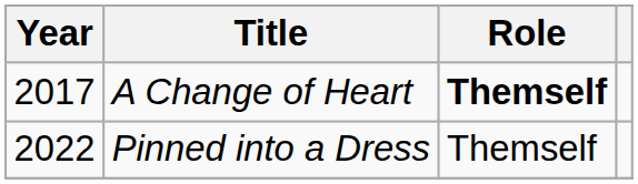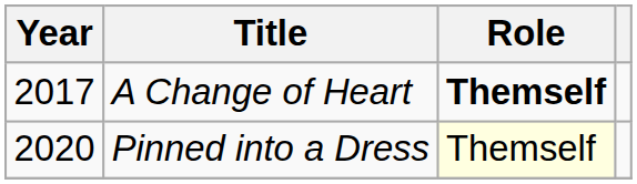Pinned into a Dress | Year: 2022 -> 2020
Pinned into a Dress | Role: no background -> lightyellow background
